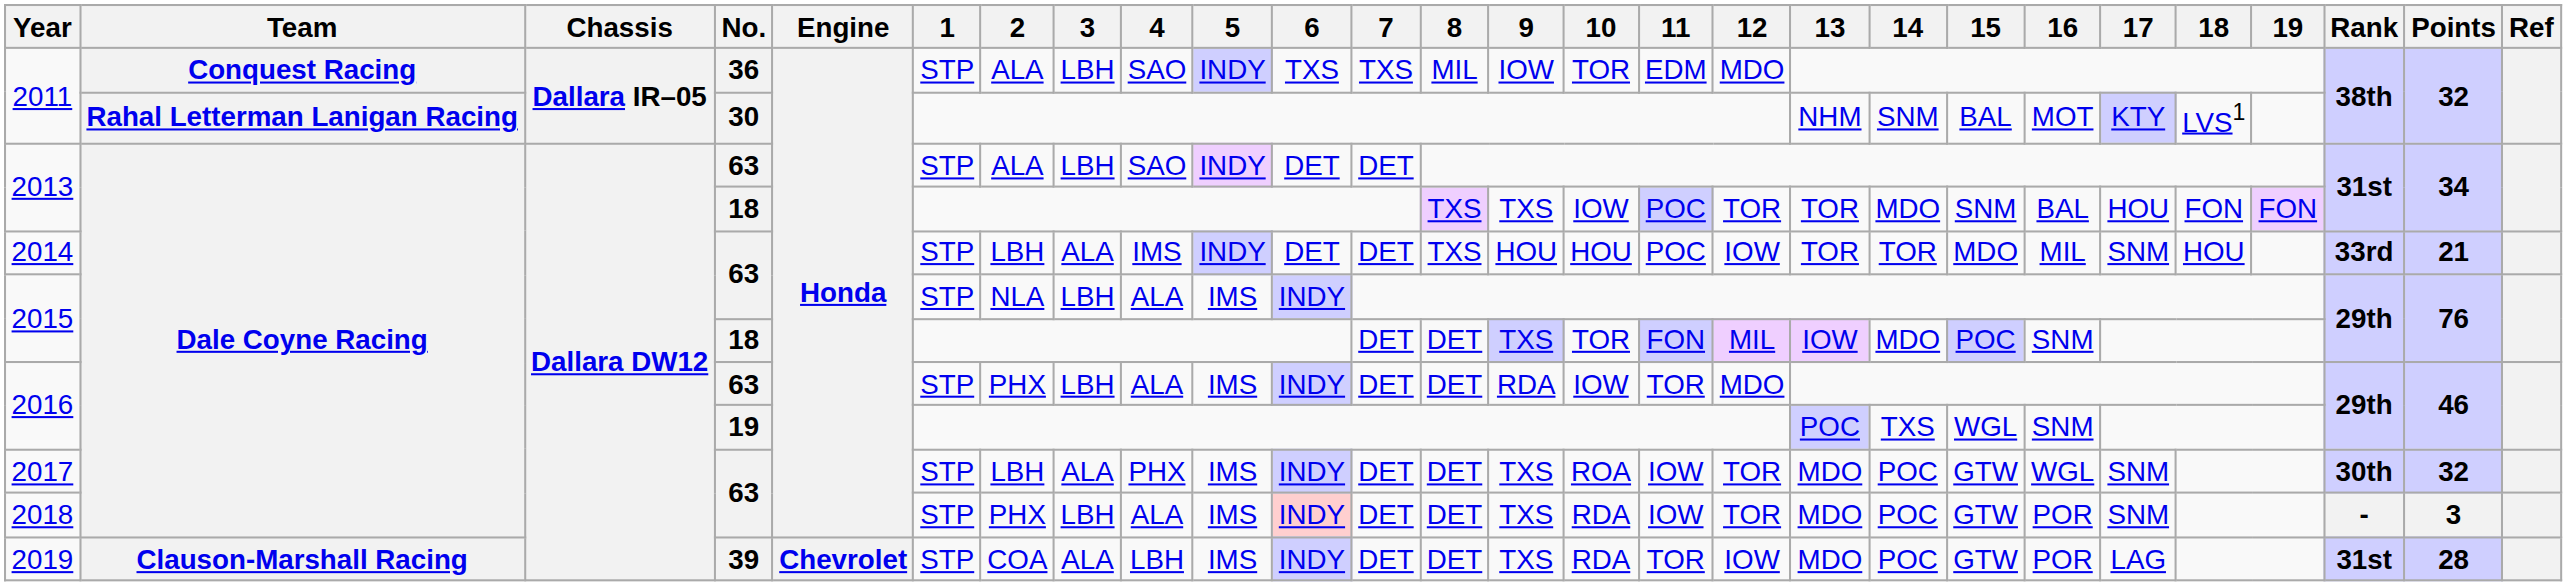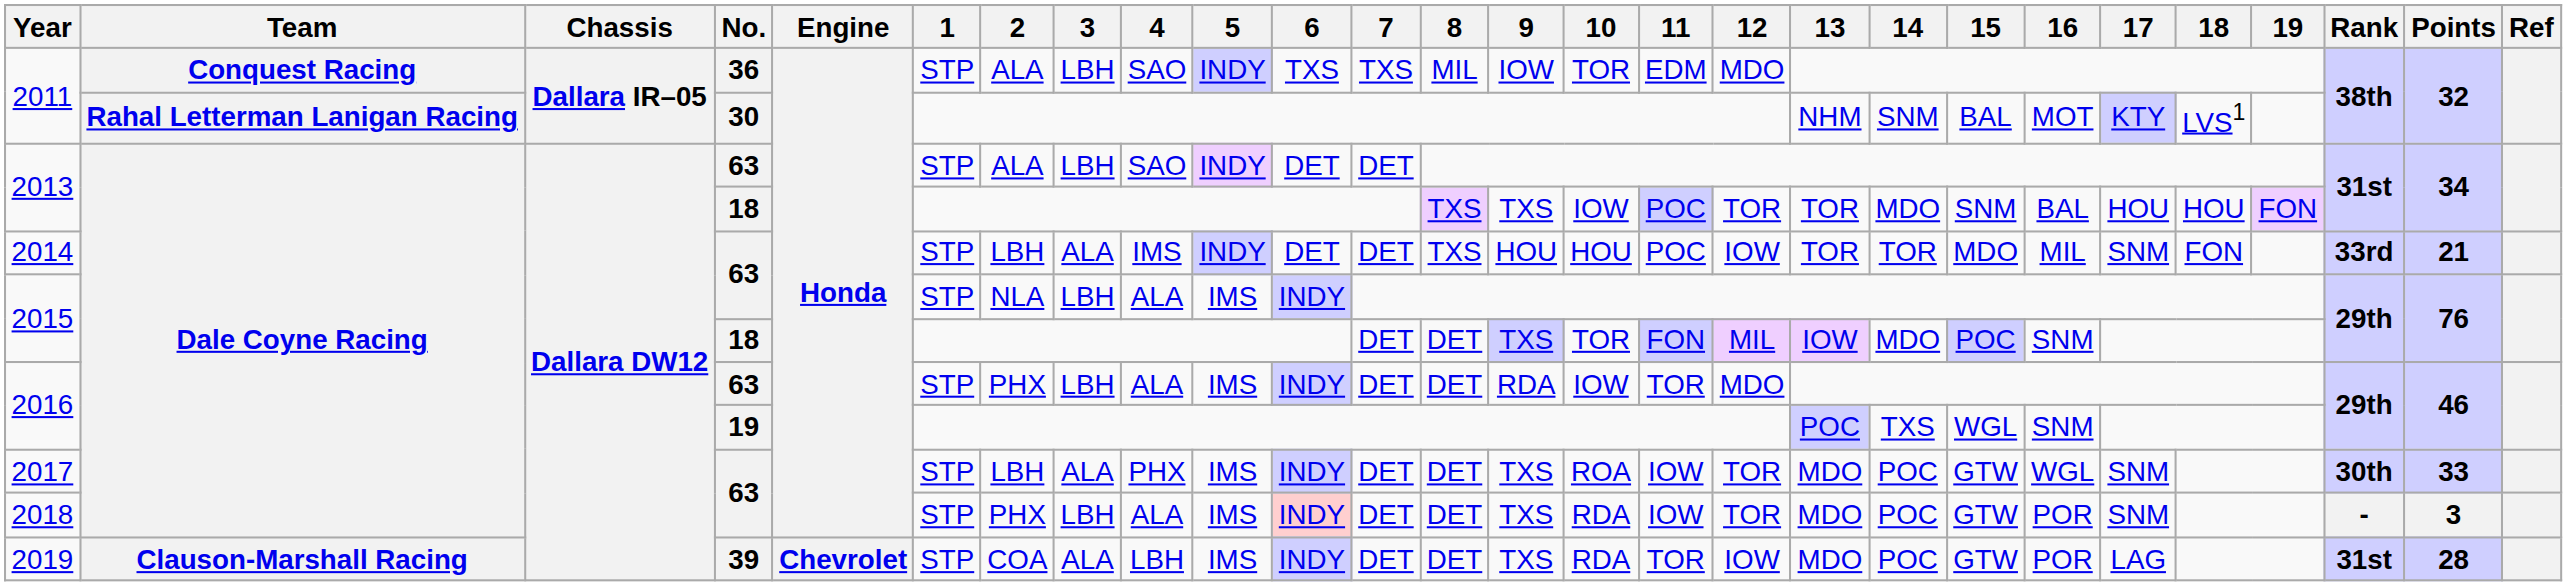2013 / 18 | 18: FON -> HOU
2014 | 18: HOU -> FON
2017 | Points: 32 -> 33
